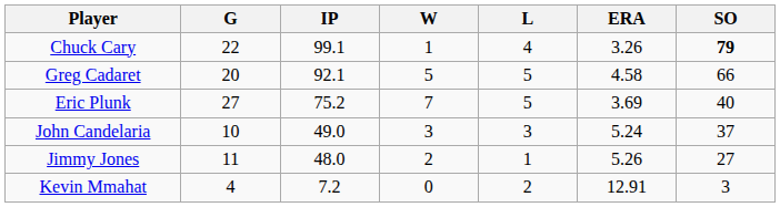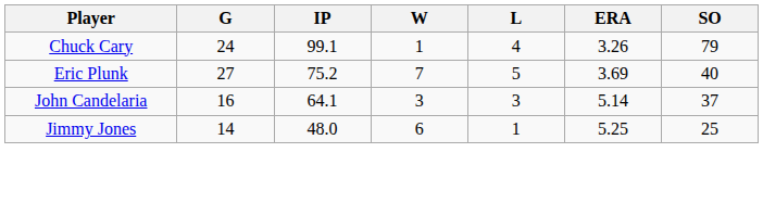Chuck Cary | G: 22 -> 24
Chuck Cary | SO: bold -> normal
- row: Greg Cadaret | 20 | 92.1 | 5 | 5 | 4.58 | 66
John Candelaria | G: 10 -> 16
John Candelaria | IP: 49.0 -> 64.1
John Candelaria | ERA: 5.24 -> 5.14
Jimmy Jones | G: 11 -> 14
Jimmy Jones | W: 2 -> 6
Jimmy Jones | ERA: 5.26 -> 5.25
Jimmy Jones | SO: 27 -> 25
- row: Kevin Mmahat | 4 | 7.2 | 0 | 2 | 12.91 | 3
